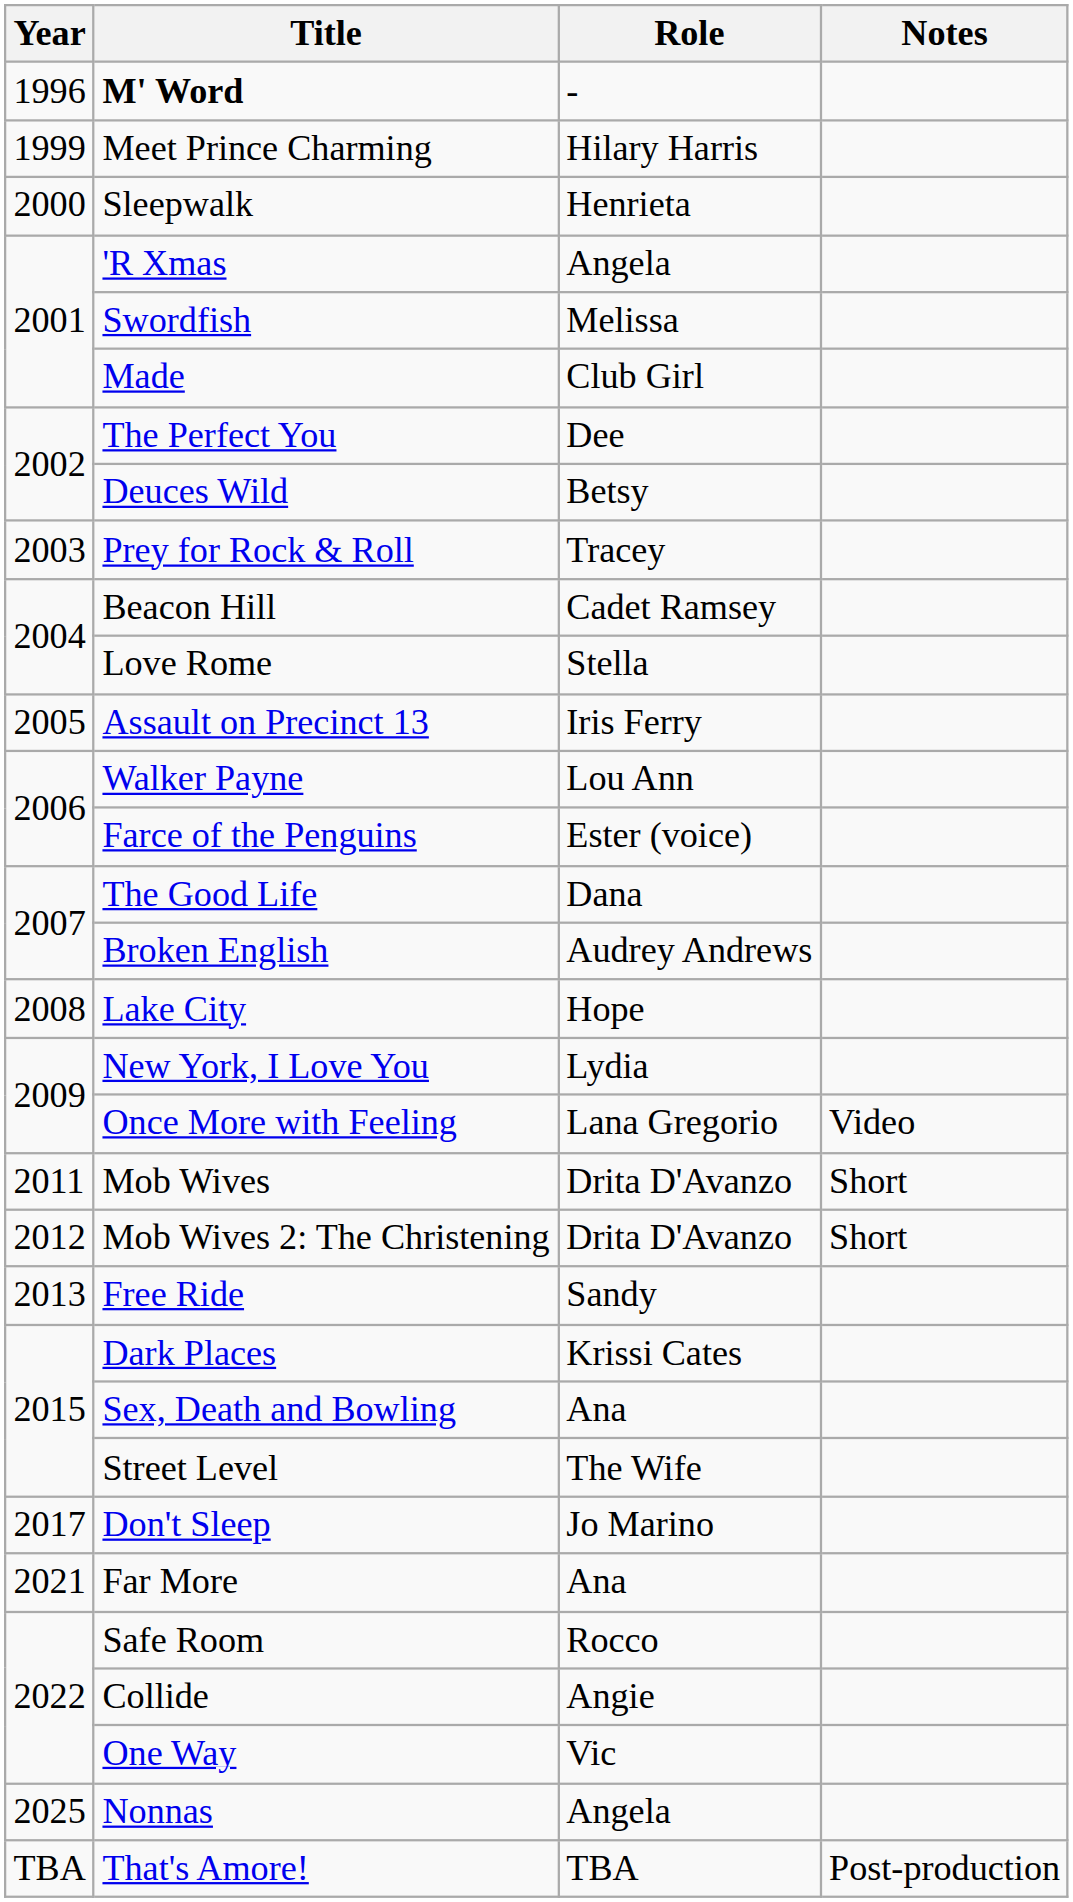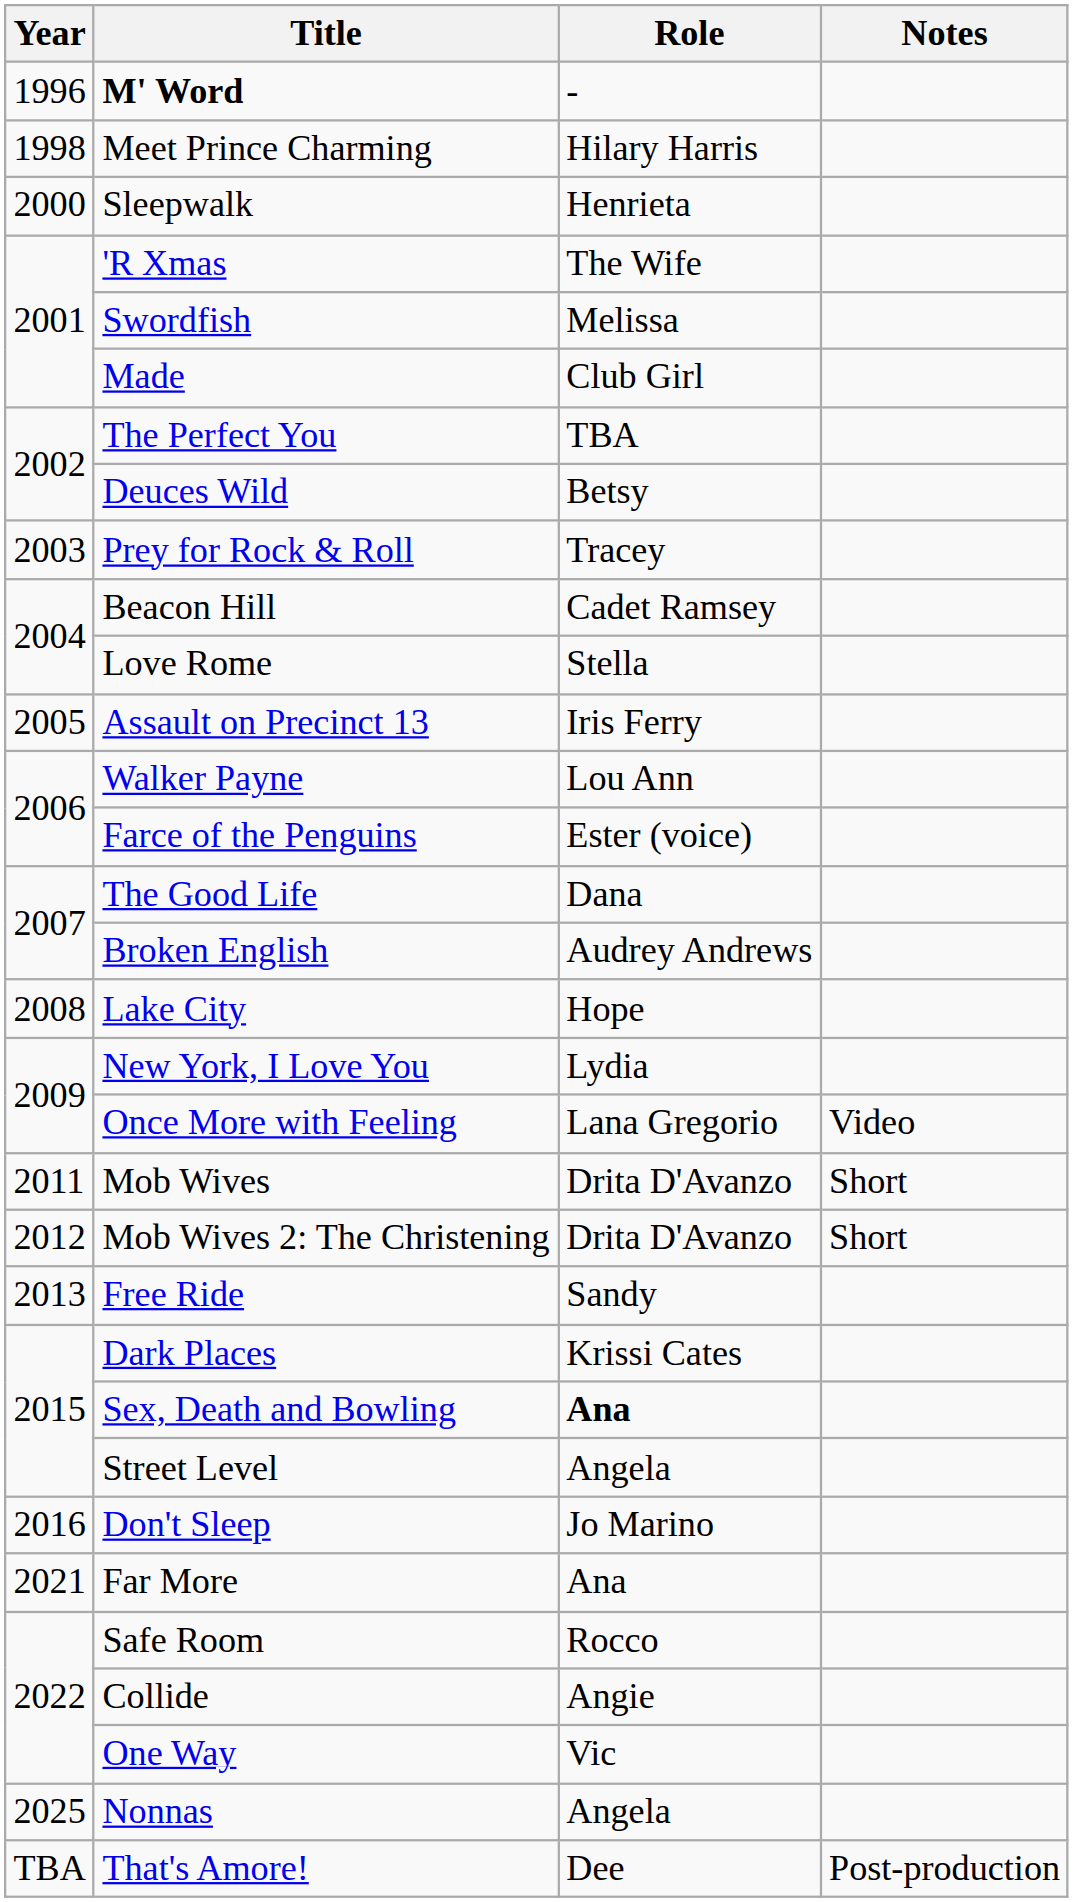Meet Prince Charming | Year: 1999 -> 1998
'R Xmas | Role: Angela -> The Wife
The Perfect You | Role: Dee -> TBA
Sex, Death and Bowling | Role: normal -> bold
Street Level | Role: The Wife -> Angela
Don't Sleep | Year: 2017 -> 2016
That's Amore! | Role: TBA -> Dee
